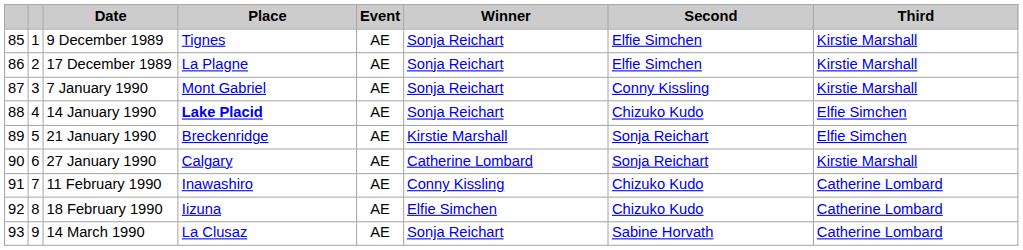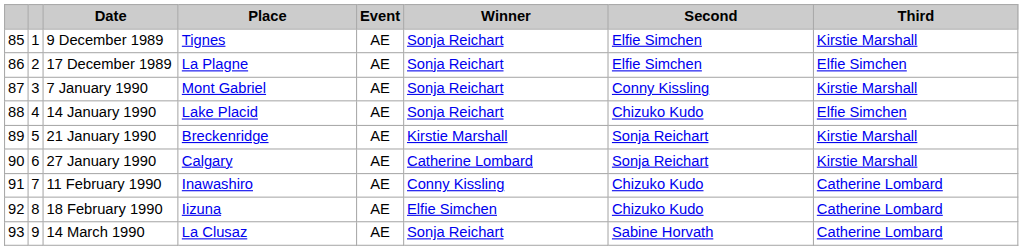17 December 1989 | Third: Kirstie Marshall -> Elfie Simchen
14 January 1990 | Place: bold -> normal
21 January 1990 | Third: Elfie Simchen -> Kirstie Marshall
